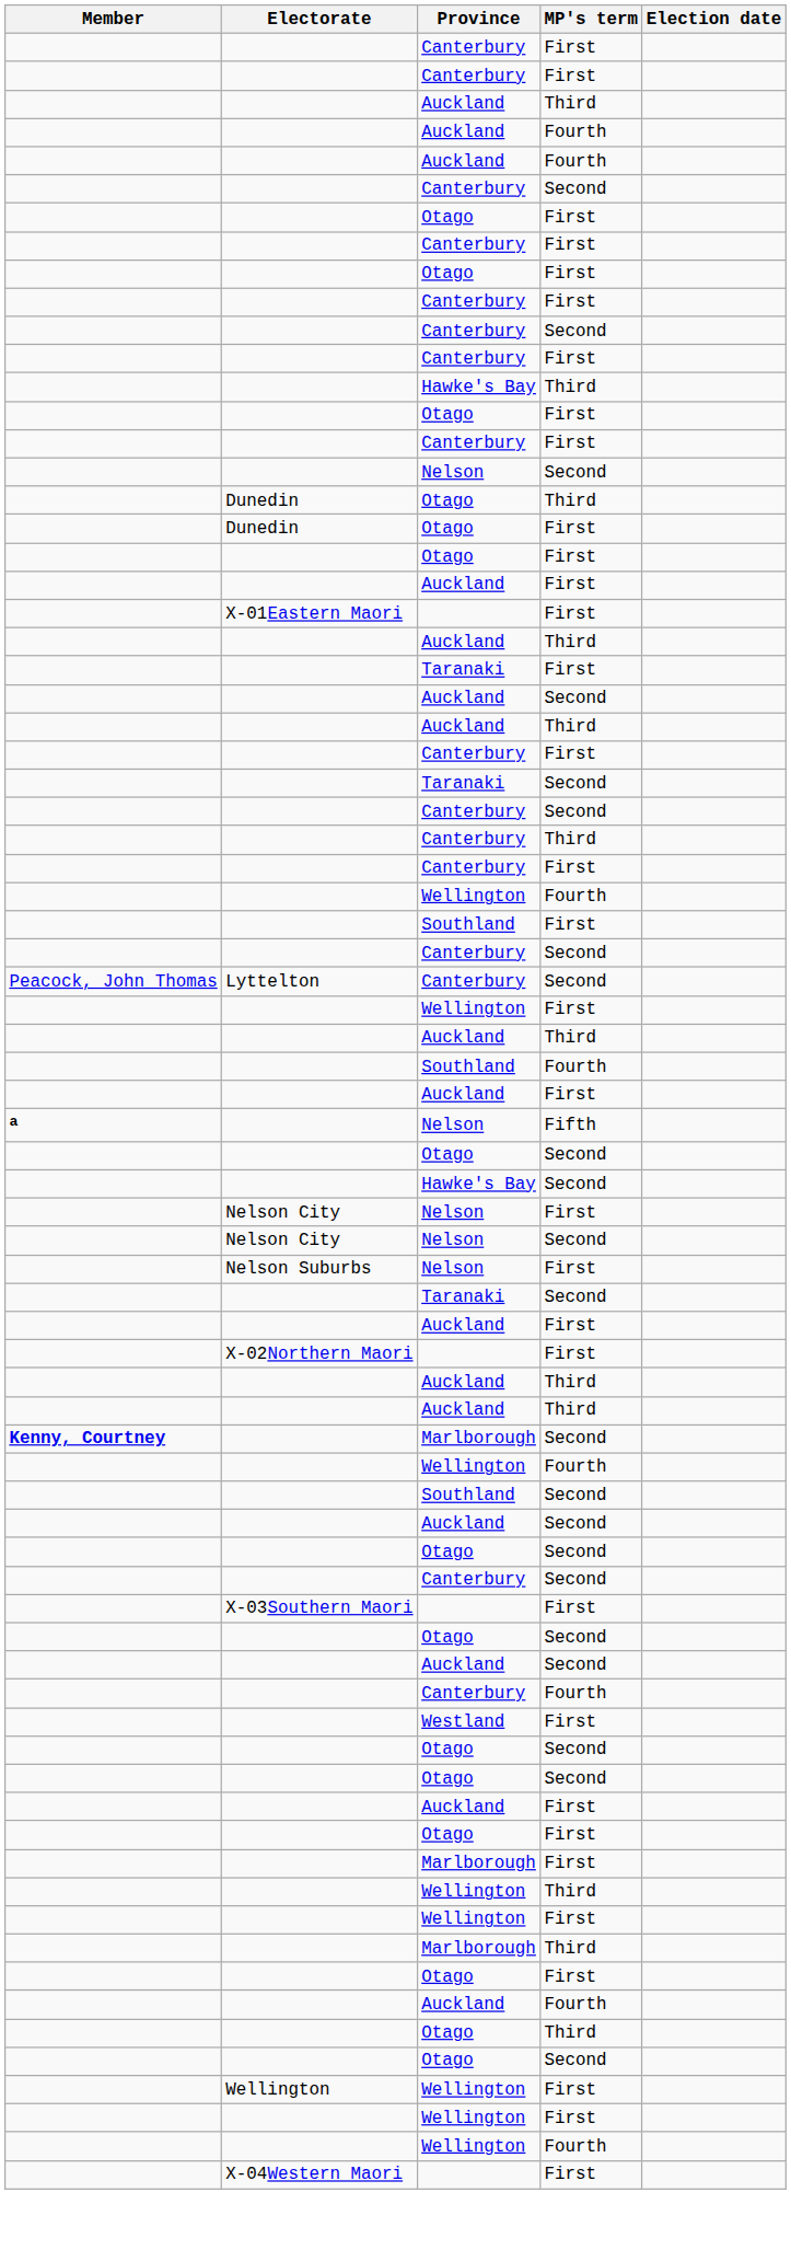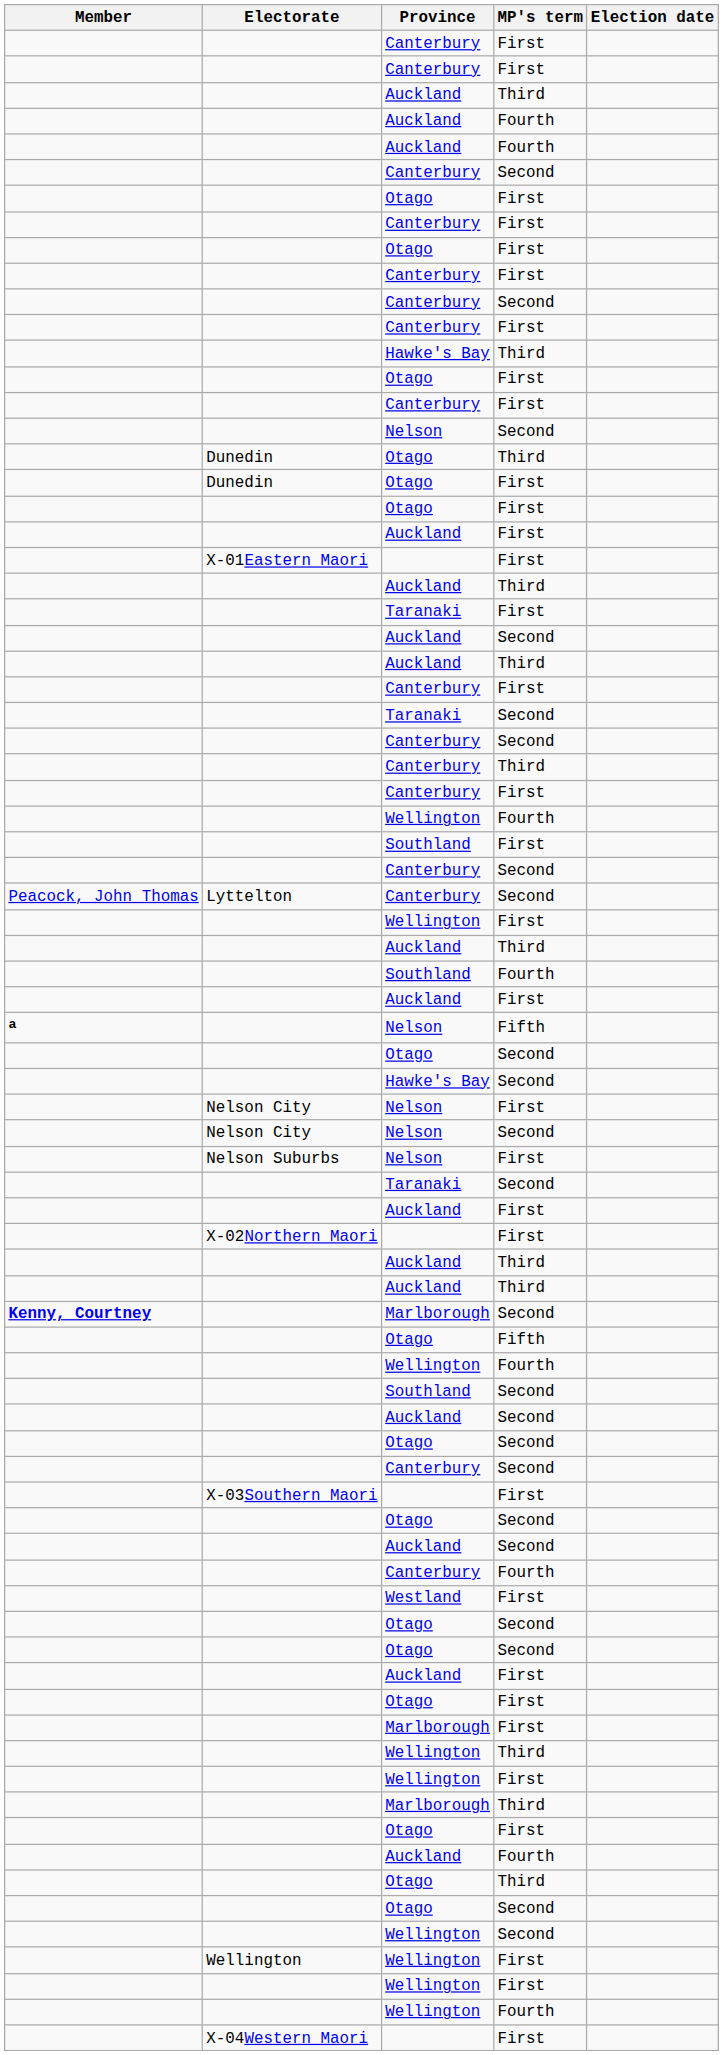+ row: Otago | Fifth
+ row: Wellington | Second
